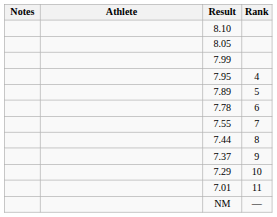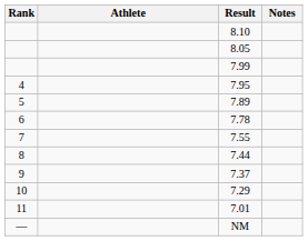columns swapped: Rank <-> Notes
